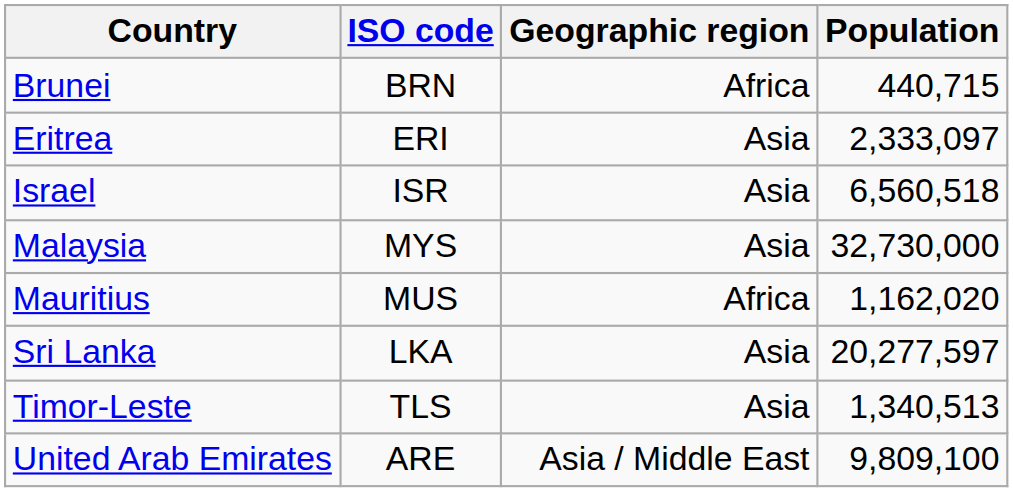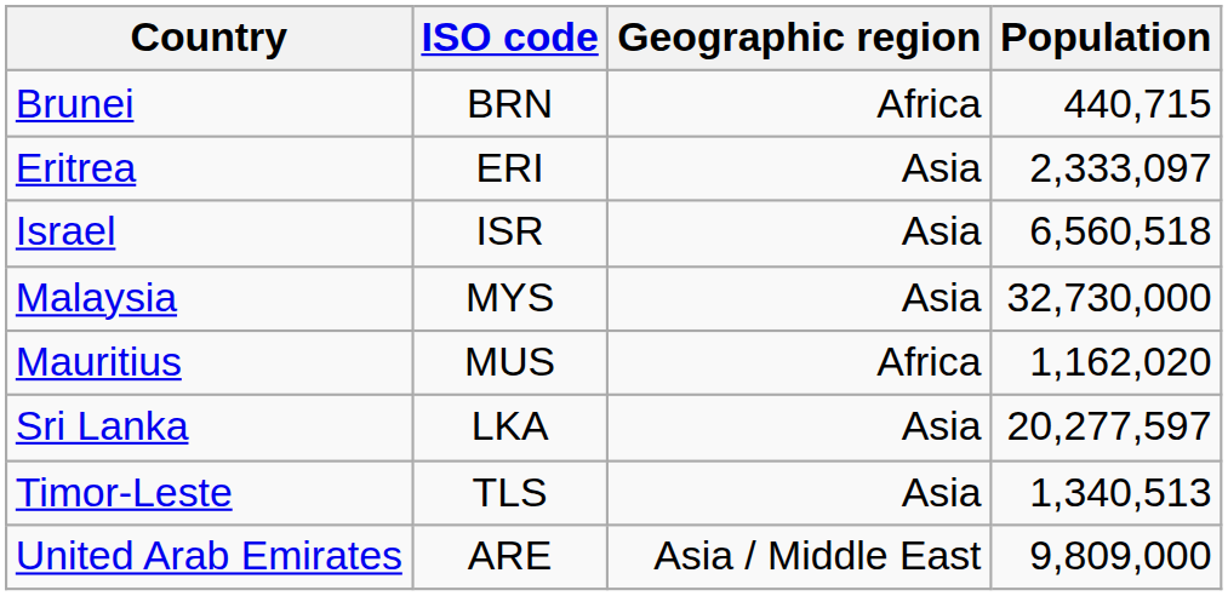United Arab Emirates | Population: 9,809,100 -> 9,809,000
